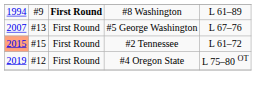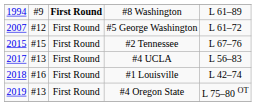#5 George Washington | column 2: #13 -> #12
#5 George Washington | column 5: L 67–76 -> L 61–72
#2 Tennessee | column 1: lightsalmon background -> no background
#2 Tennessee | column 5: L 61–72 -> L 67–76
+ row: 2017 | #13 | First Round | #4 UCLA | L 56–83
+ row: 2018 | #16 | First Round | #1 Louisville | L 42–74
#4 Oregon State | column 2: #12 -> #13
